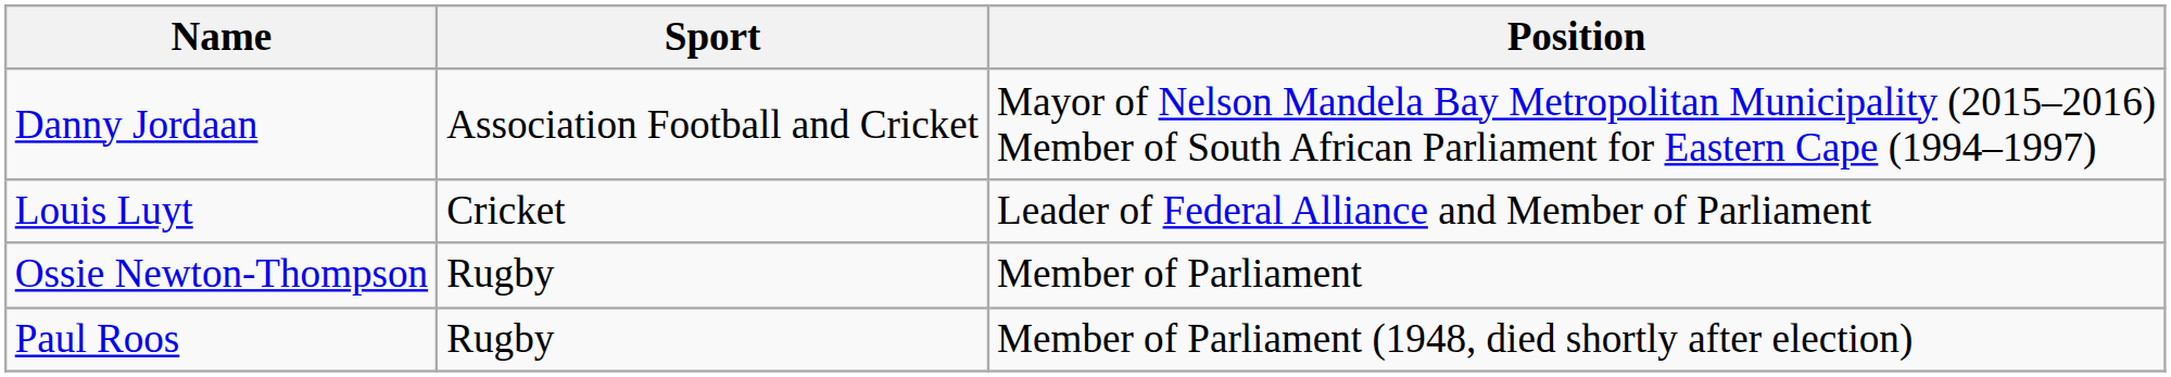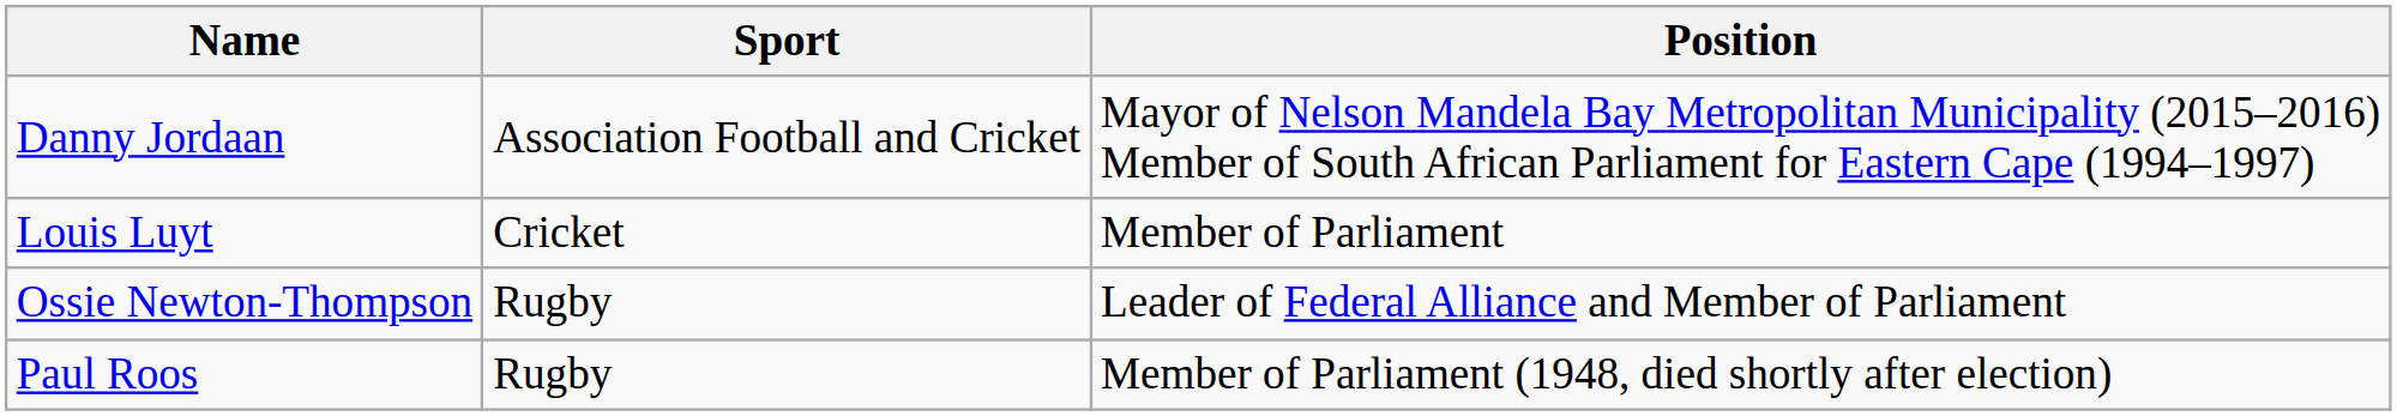Louis Luyt | Position: Leader of Federal Alliance and Member of Parliament -> Member of Parliament
Ossie Newton-Thompson | Position: Member of Parliament -> Leader of Federal Alliance and Member of Parliament
